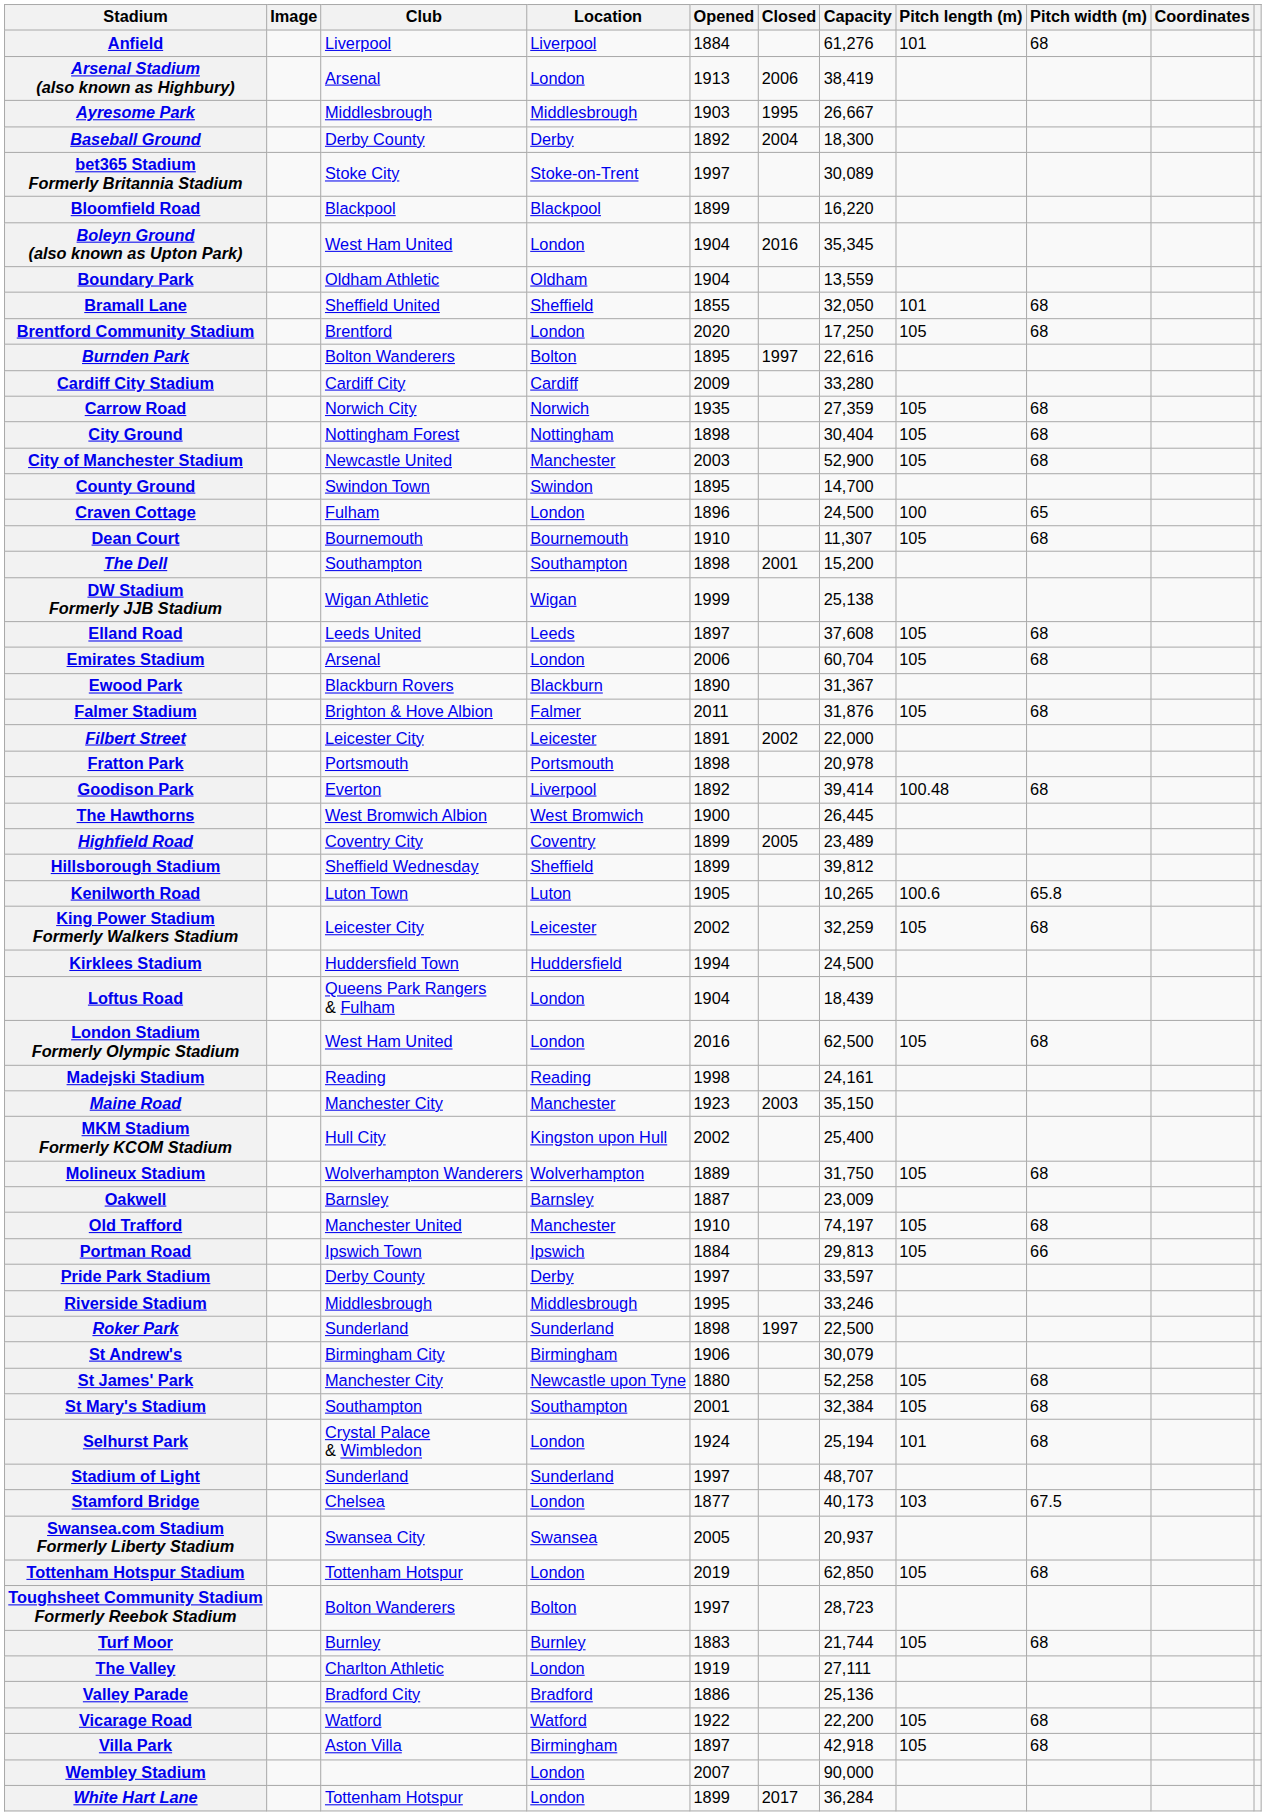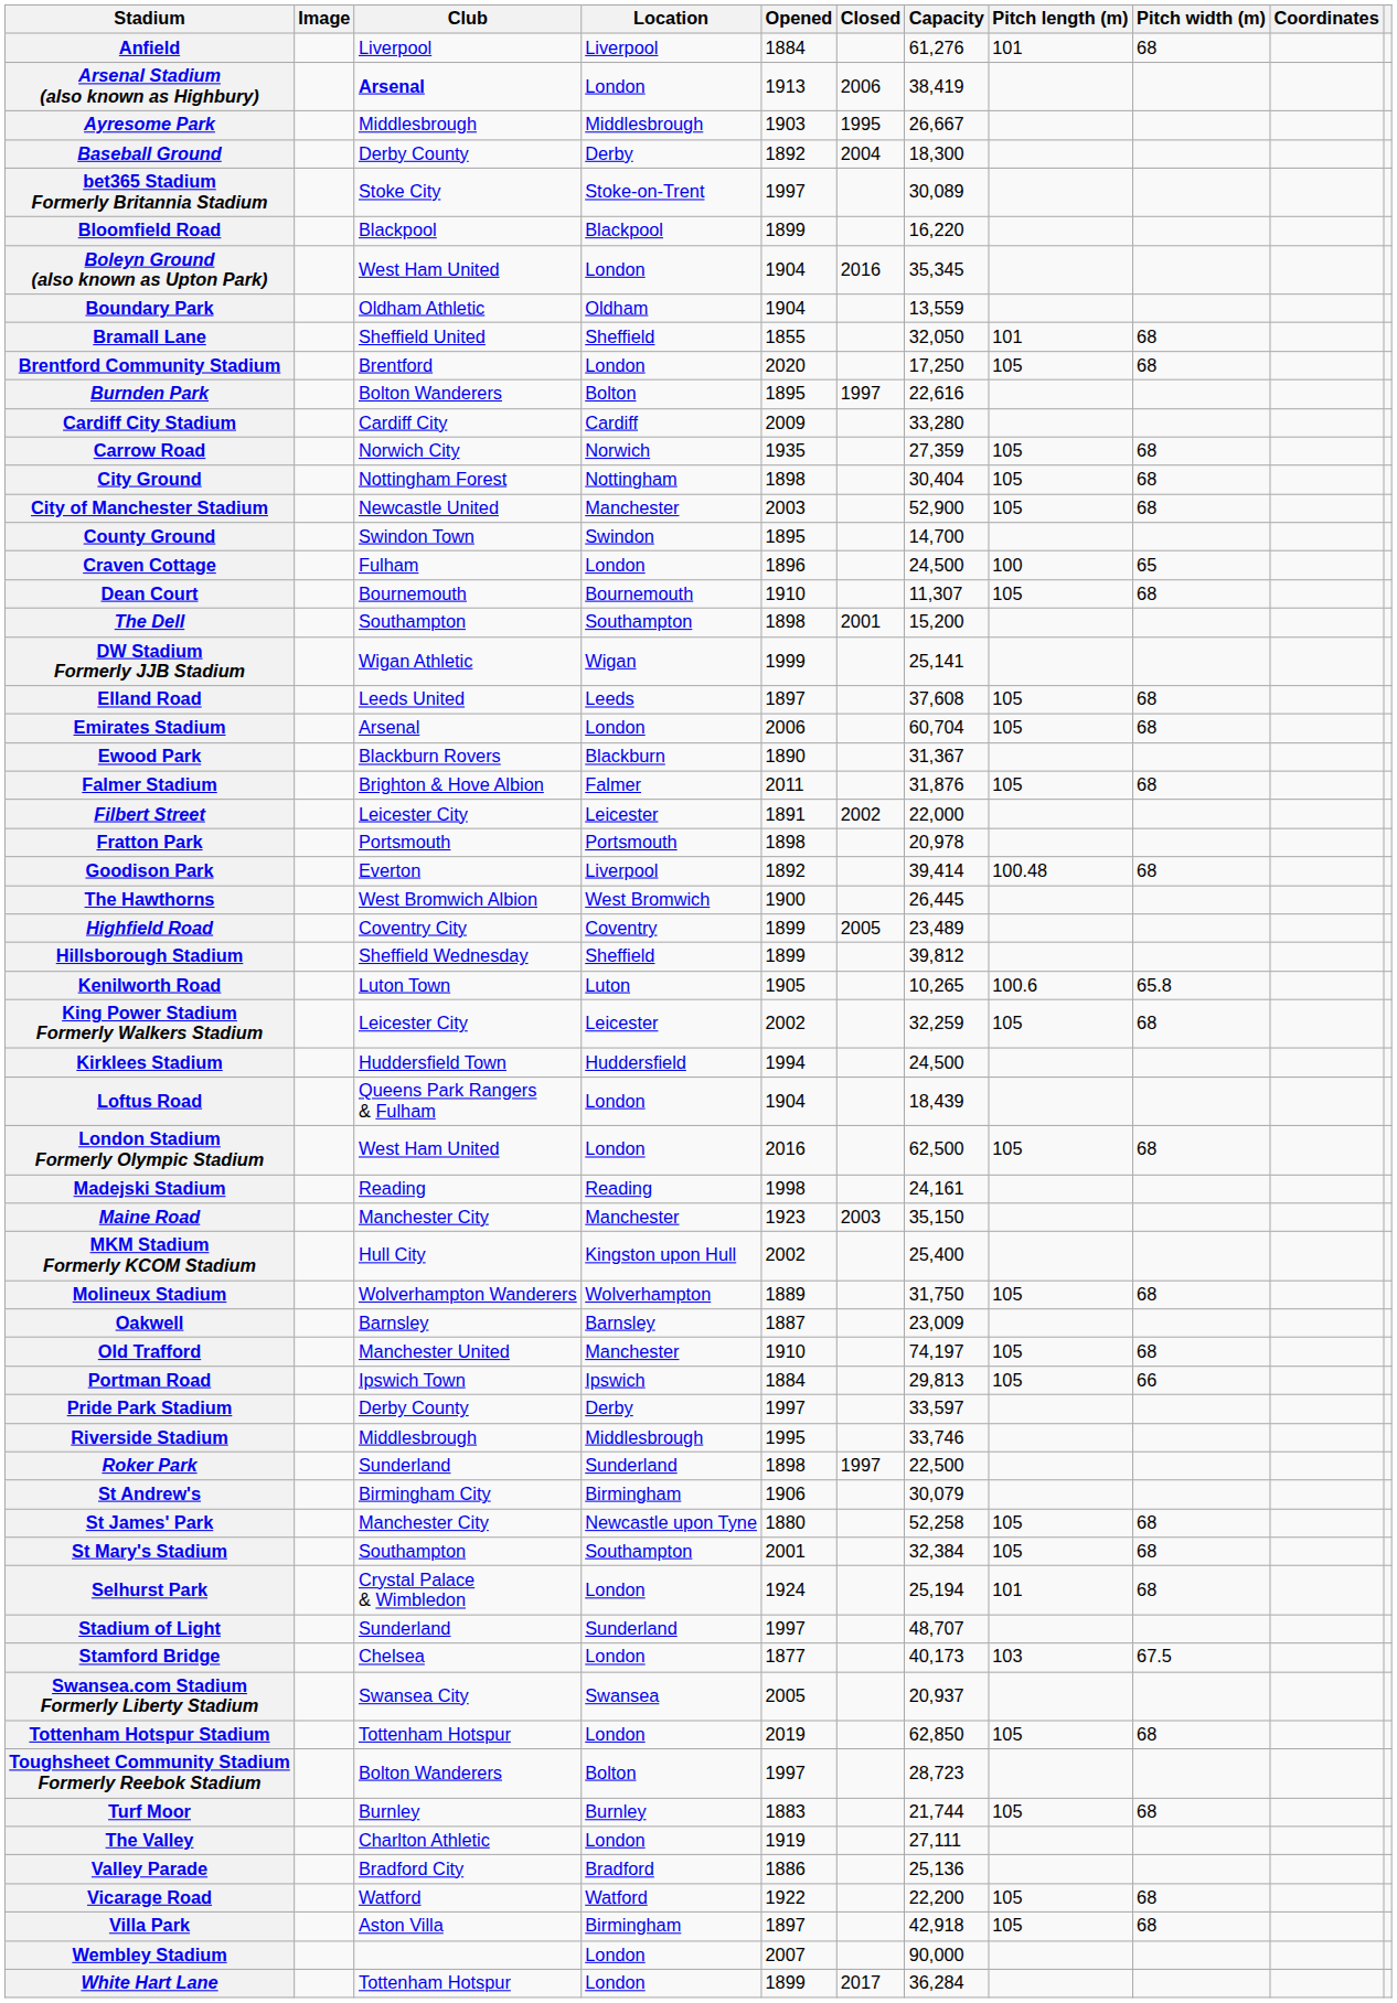Arsenal Stadium (also known as Highbury) | Club: normal -> bold
DW Stadium Formerly JJB Stadium | Capacity: 25,138 -> 25,141
Riverside Stadium | Capacity: 33,246 -> 33,746
